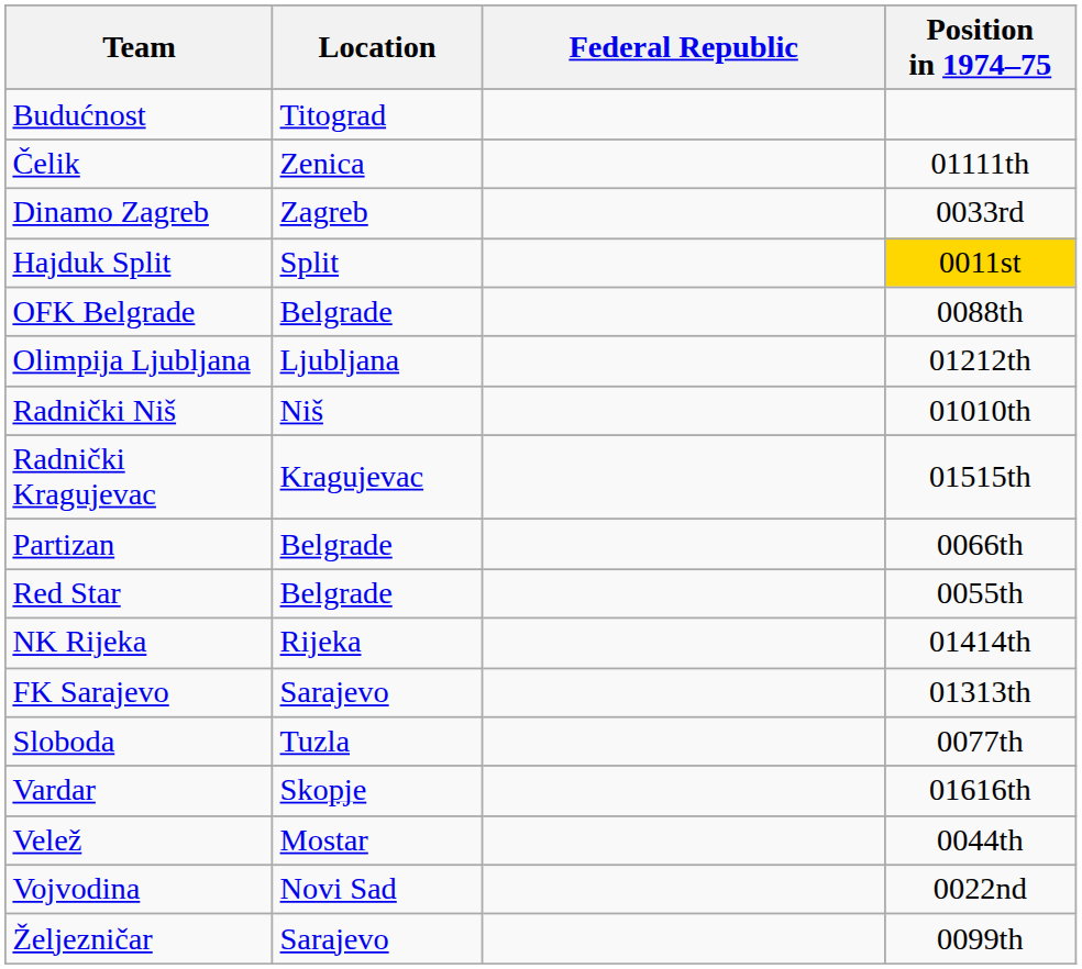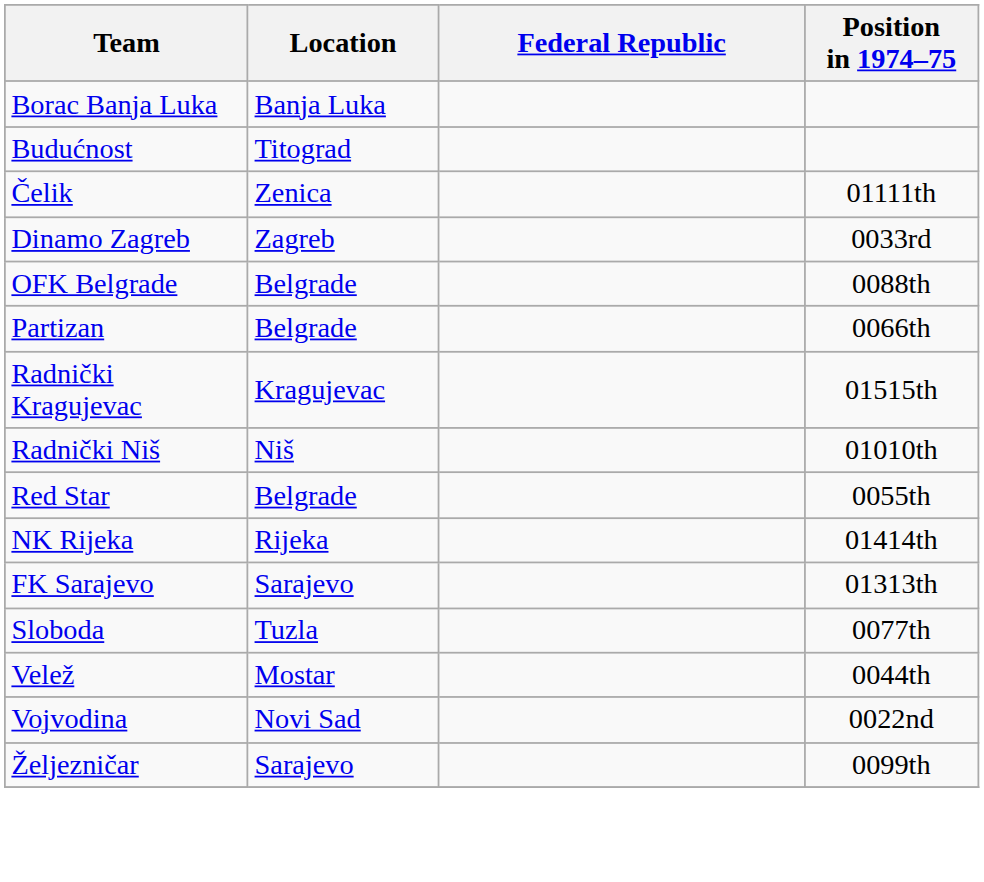+ row: Borac Banja Luka | Banja Luka
- row: Hajduk Split | Split | 0011st
- row: Olimpija Ljubljana | Ljubljana | 01212th
rows swapped: Partizan <-> Radnički Niš
- row: Vardar | Skopje | 01616th
